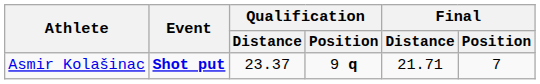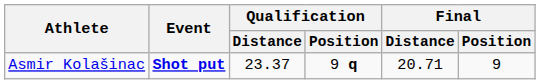Asmir Kolašinac | Final / Distance: 21.71 -> 20.71
Asmir Kolašinac | Final / Position: 7 -> 9
